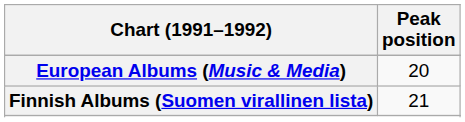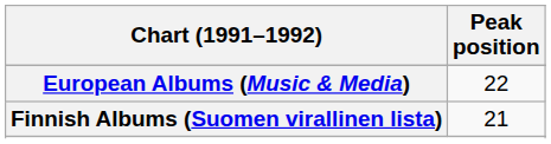European Albums (Music & Media) | Peak position: 20 -> 22
